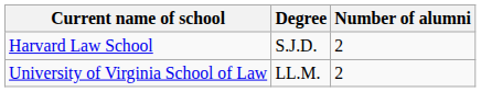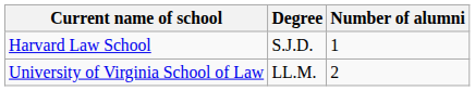Harvard Law School | Number of alumni: 2 -> 1
